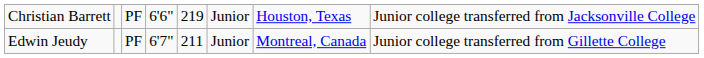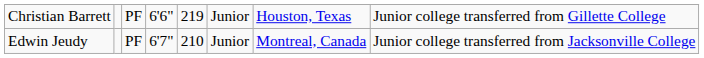Christian Barrett | column 8: Junior college transferred from Jacksonville College -> Junior college transferred from Gillette College
Edwin Jeudy | column 5: 211 -> 210
Edwin Jeudy | column 8: Junior college transferred from Gillette College -> Junior college transferred from Jacksonville College
